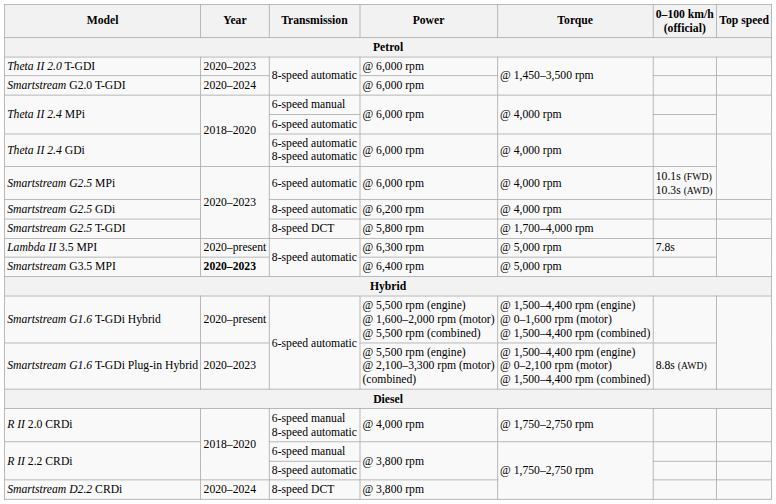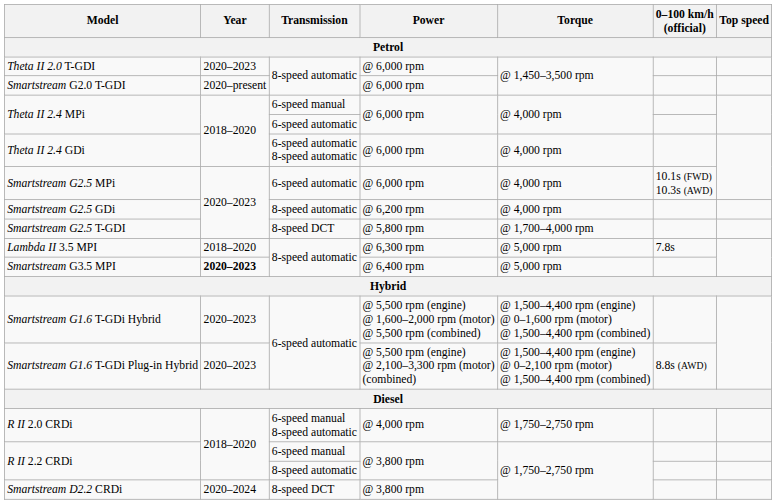Smartstream G2.0 T-GDI | Year: 2020–2024 -> 2020–present
Lambda II 3.5 MPI | Year: 2020–present -> 2018–2020
Smartstream G1.6 T-GDi Hybrid | Year: 2020–present -> 2020–2023
